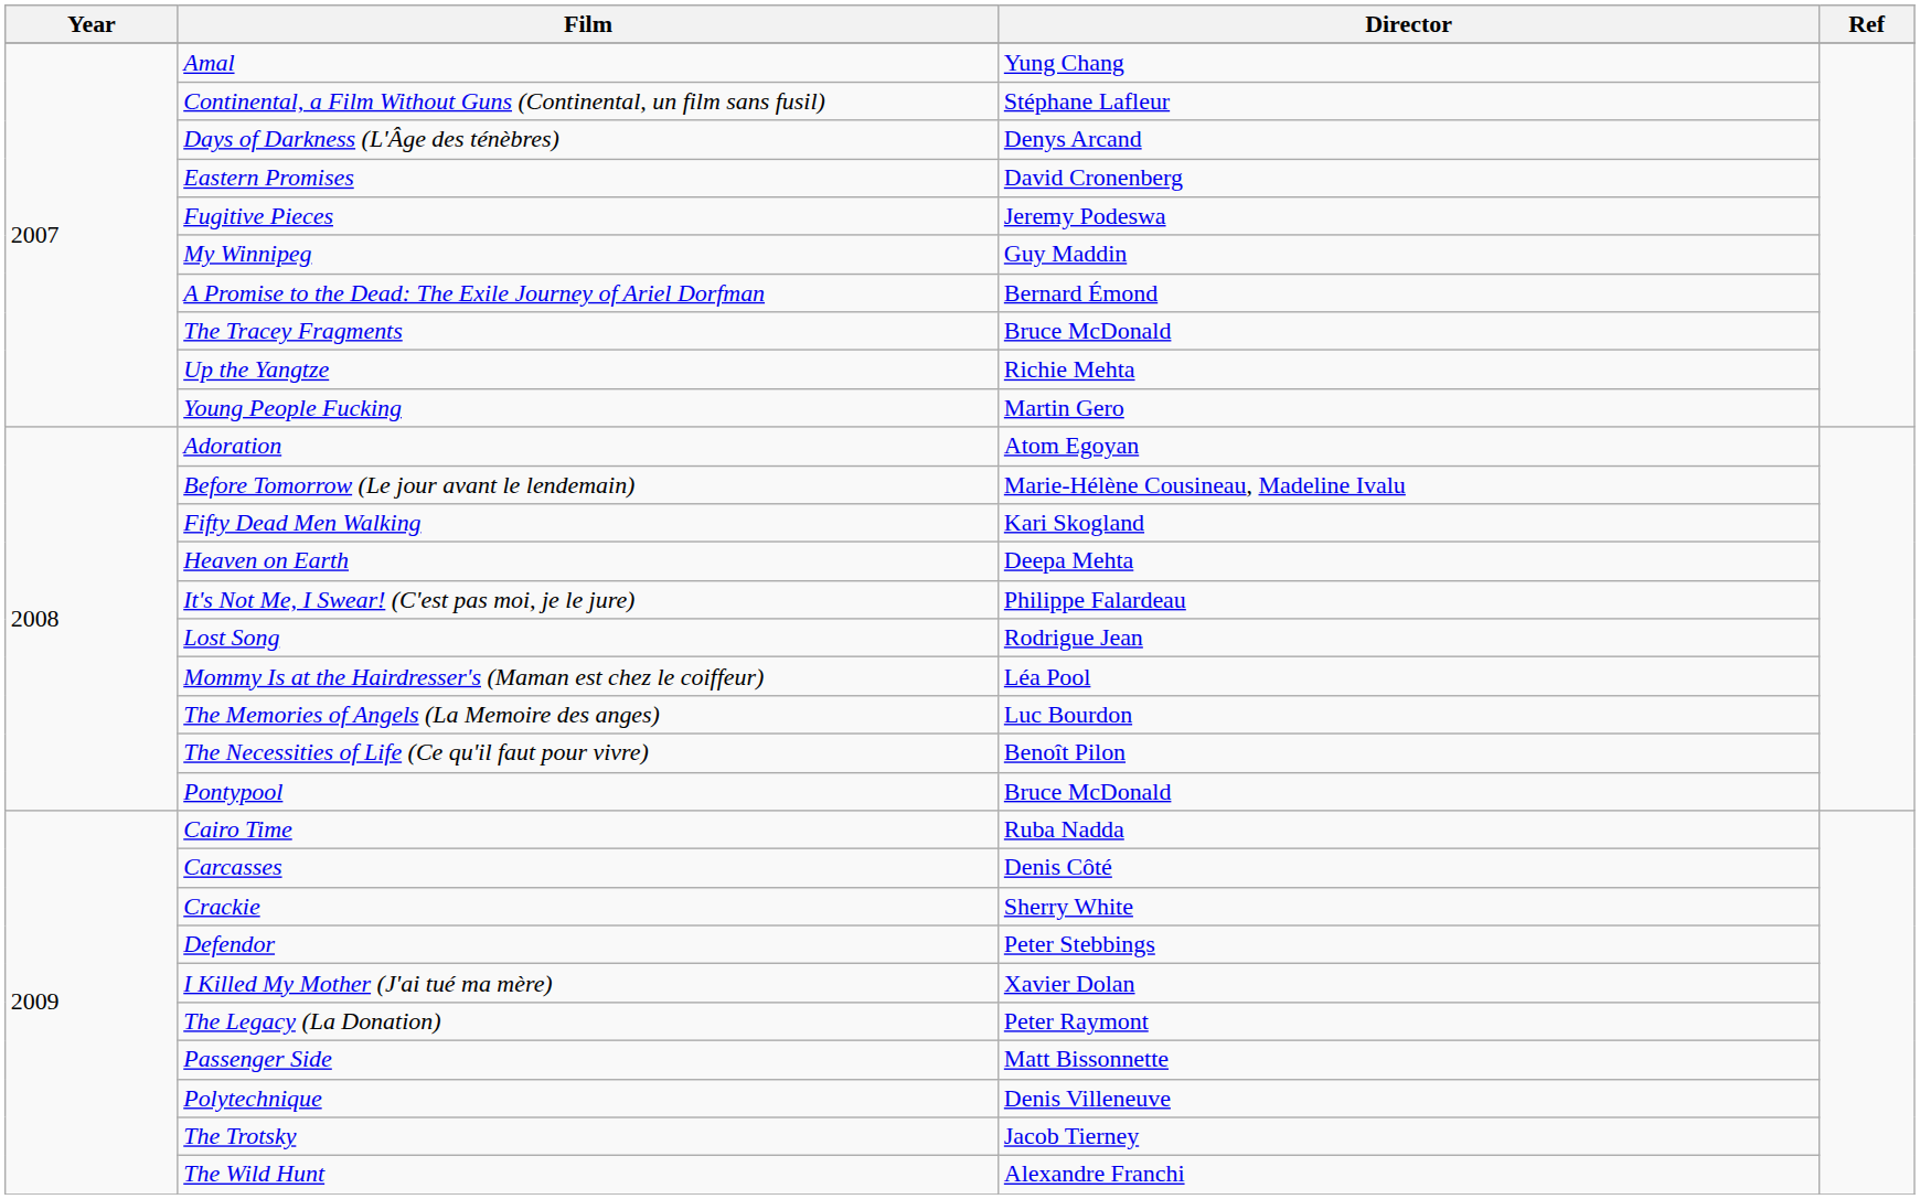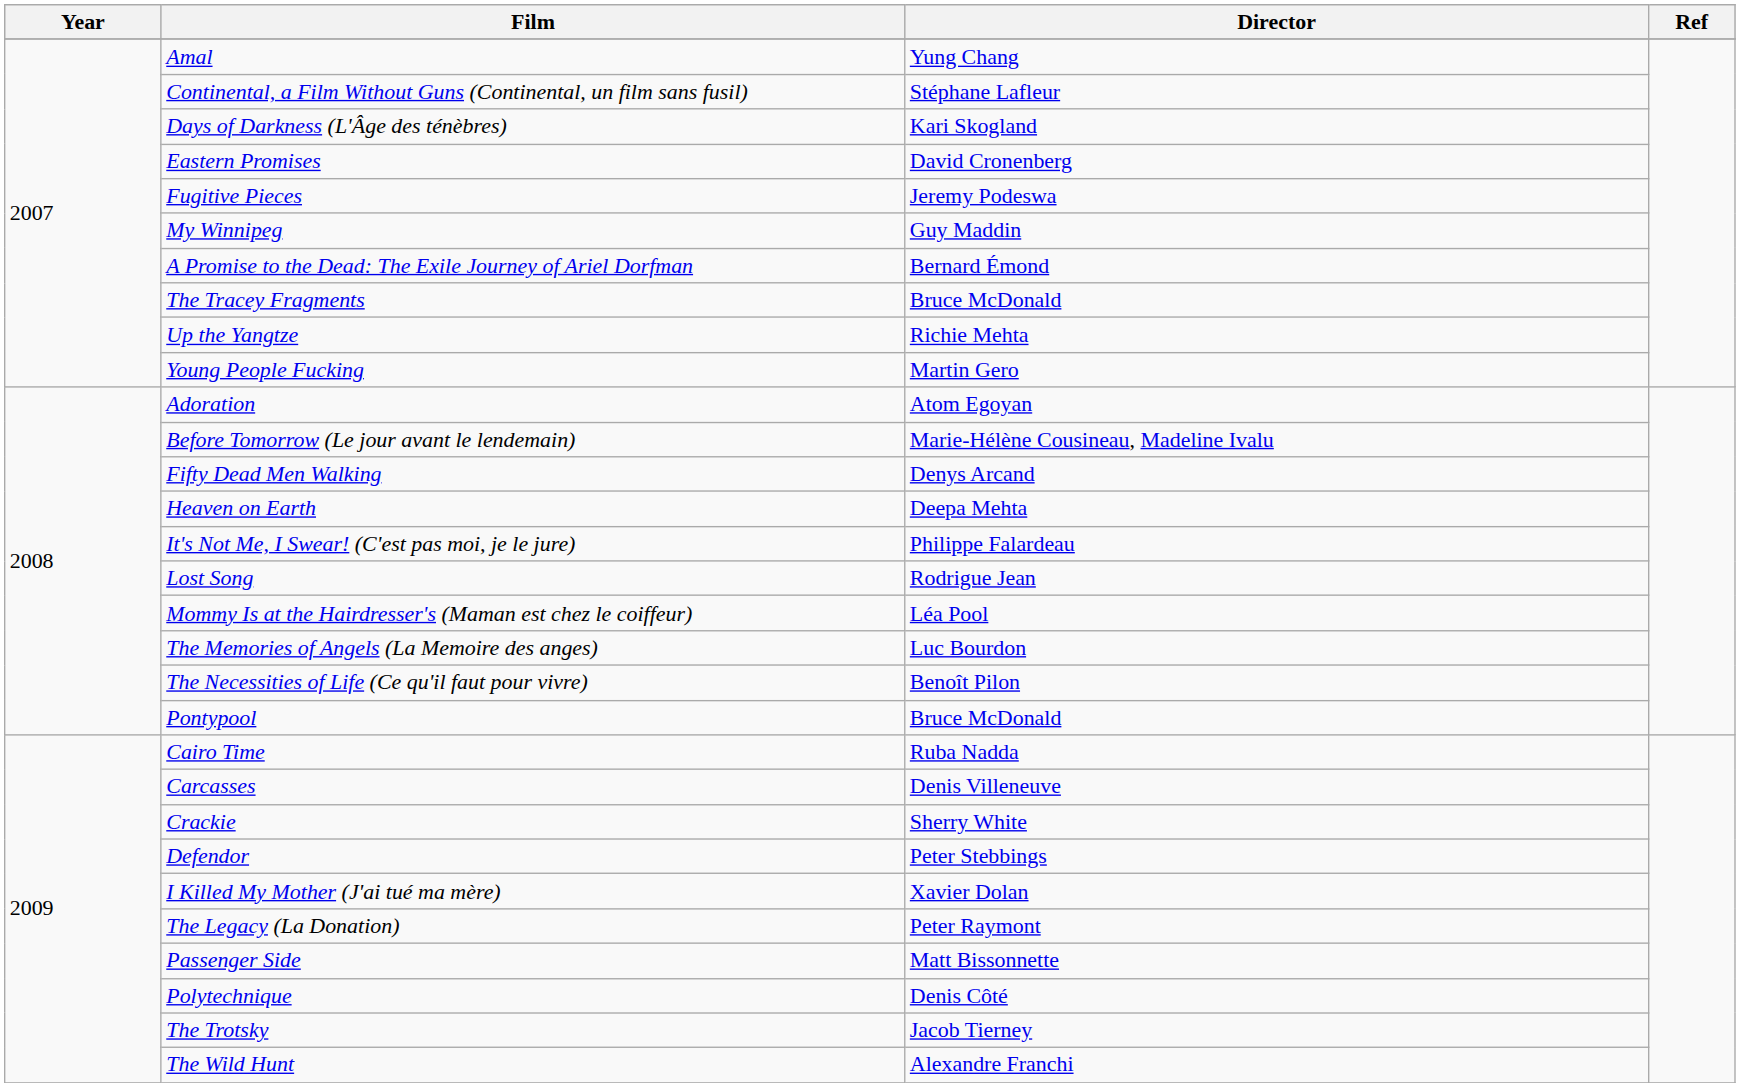Days of Darkness (L'Âge des ténèbres) | Director: Denys Arcand -> Kari Skogland
Fifty Dead Men Walking | Director: Kari Skogland -> Denys Arcand
Carcasses | Director: Denis Côté -> Denis Villeneuve
Polytechnique | Director: Denis Villeneuve -> Denis Côté
